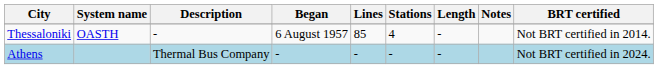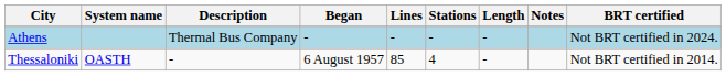rows swapped: Athens <-> Thessaloniki
